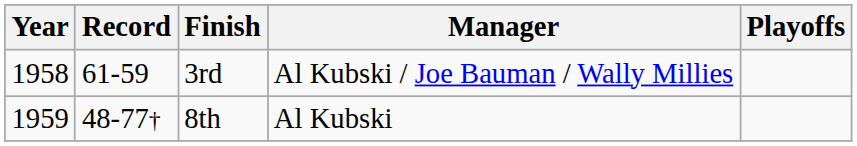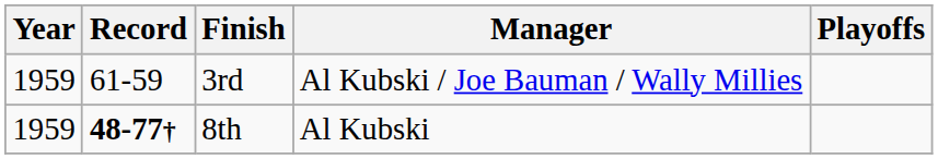3rd | Year: 1958 -> 1959
8th | Record: normal -> bold
